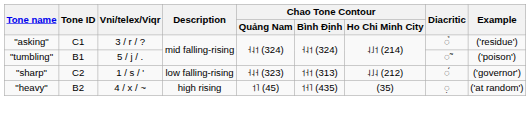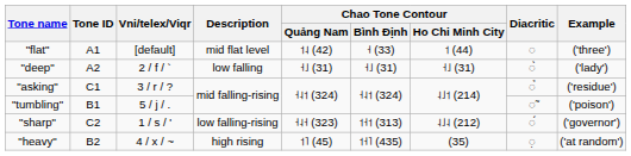+ row: "flat" | A1 | [default] | mid flat level | ˦˨ (42) | ˧ (33) | ˦ (44) | ◌ | ('three')
+ row: "deep" | A2 | 2 / f / ` | low falling | ˧˩ (31) | ˧˩ (31) | ˧˩ (31) | ◌̀ | ('lady')
